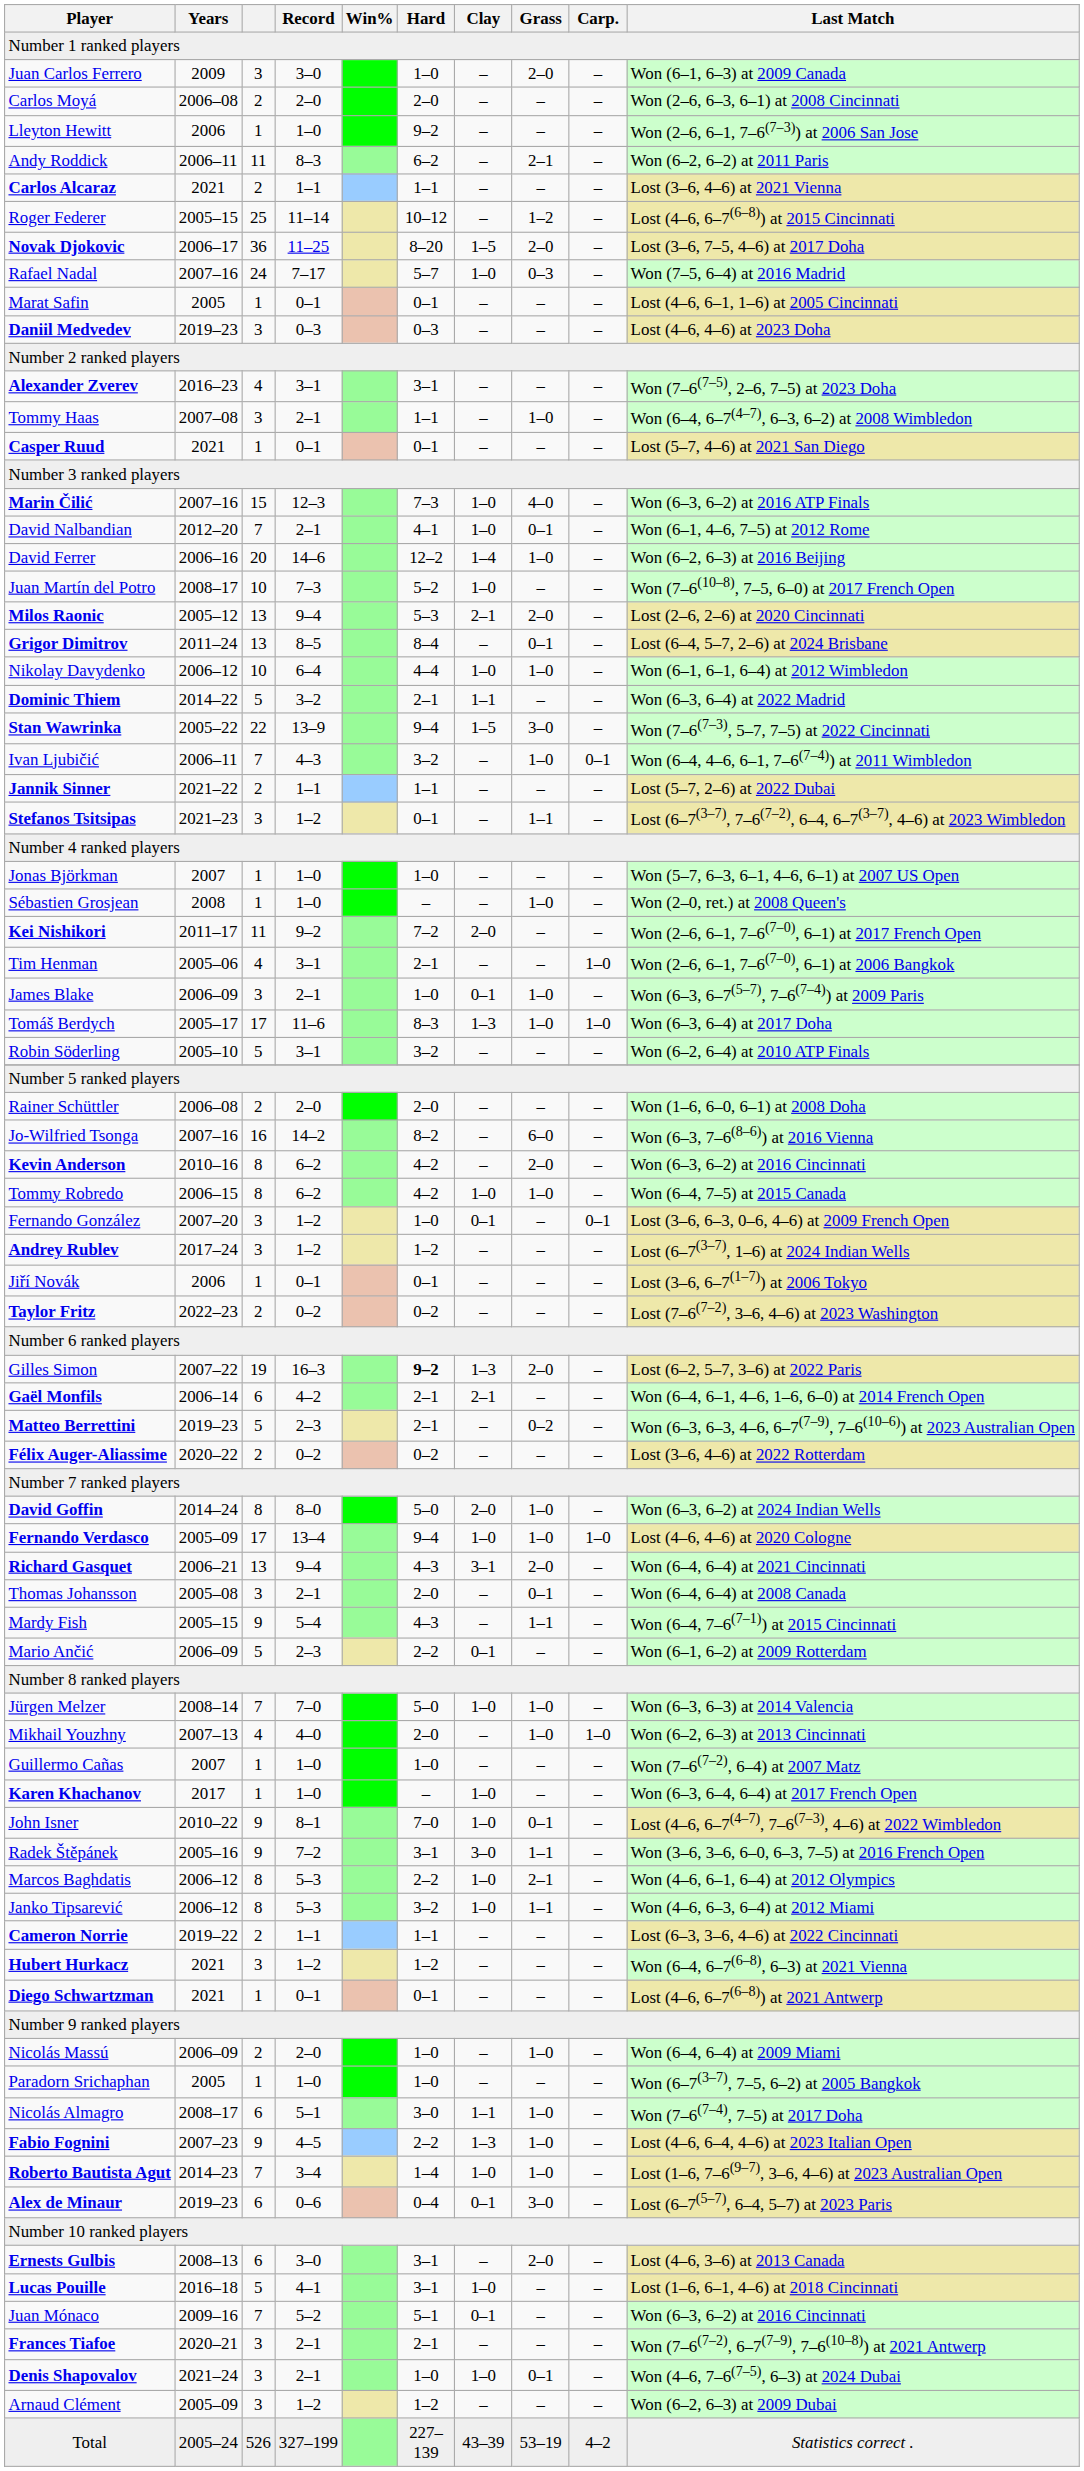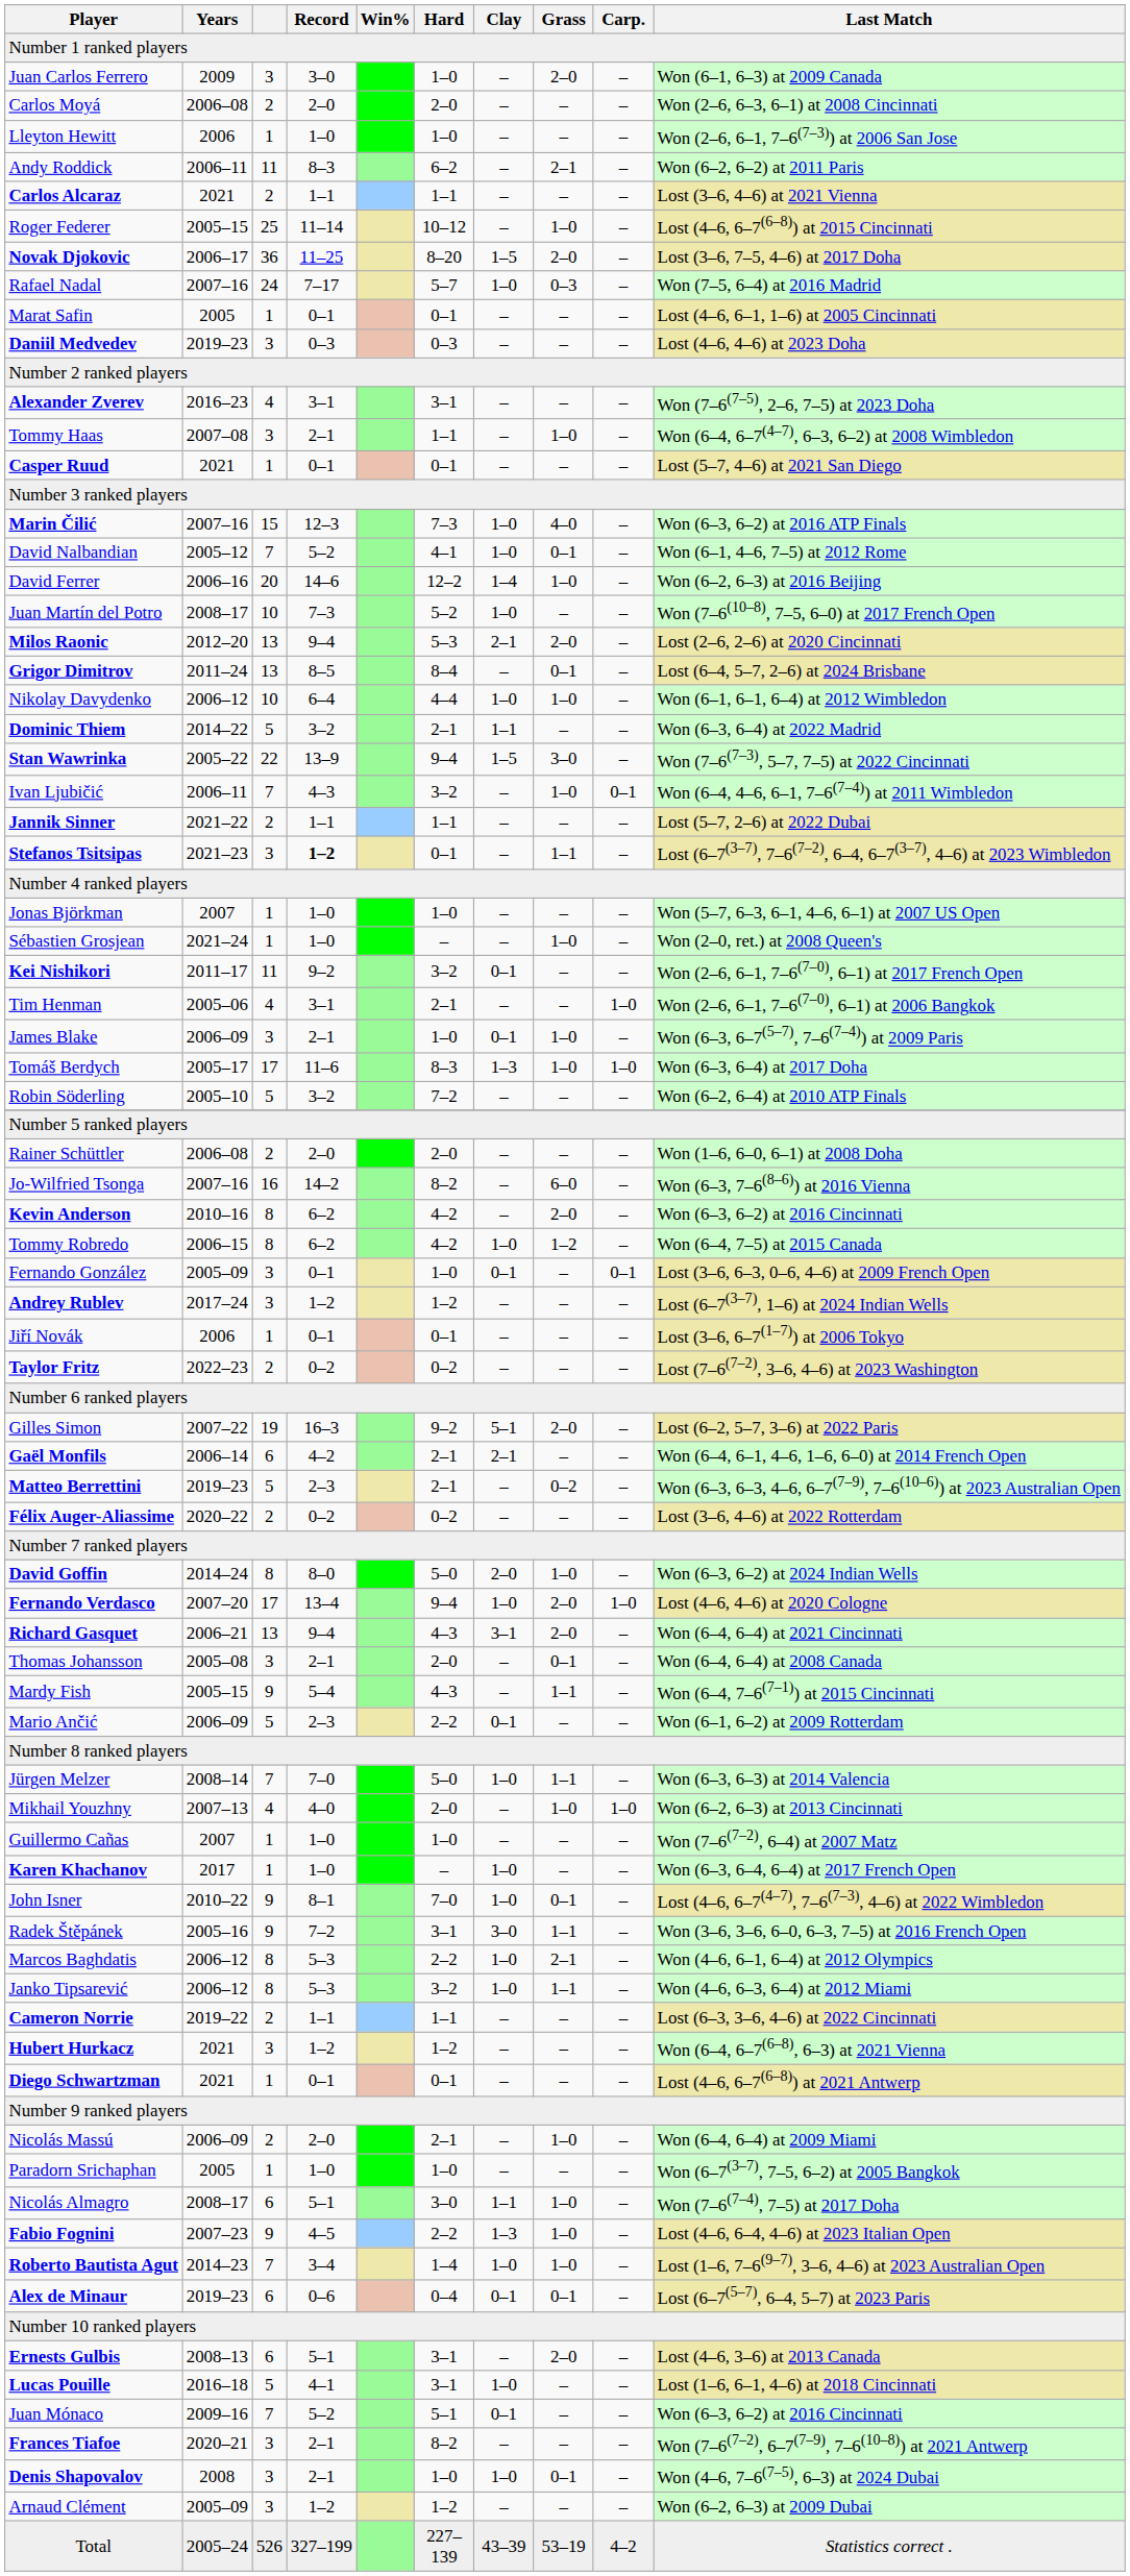Lleyton Hewitt | Hard: 9–2 -> 1–0
Roger Federer | Grass: 1–2 -> 1–0
David Nalbandian | Years: 2012–20 -> 2005–12
David Nalbandian | Record: 2–1 -> 5–2
Milos Raonic | Years: 2005–12 -> 2012–20
Stefanos Tsitsipas | Record: normal -> bold
Sébastien Grosjean | Years: 2008 -> 2021–24
Kei Nishikori | Hard: 7–2 -> 3–2
Kei Nishikori | Clay: 2–0 -> 0–1
Robin Söderling | Record: 3–1 -> 3–2
Robin Söderling | Hard: 3–2 -> 7–2
Tommy Robredo | Grass: 1–0 -> 1–2
Fernando González | Years: 2007–20 -> 2005–09
Fernando González | Record: 1–2 -> 0–1
Gilles Simon | Hard: bold -> normal
Gilles Simon | Clay: 1–3 -> 5–1
Fernando Verdasco | Years: 2005–09 -> 2007–20
Fernando Verdasco | Grass: 1–0 -> 2–0
Jürgen Melzer | Grass: 1–0 -> 1–1
Nicolás Massú | Hard: 1–0 -> 2–1
Alex de Minaur | Grass: 3–0 -> 0–1
Ernests Gulbis | Record: 3–0 -> 5–1
Frances Tiafoe | Hard: 2–1 -> 8–2
Denis Shapovalov | Years: 2021–24 -> 2008
